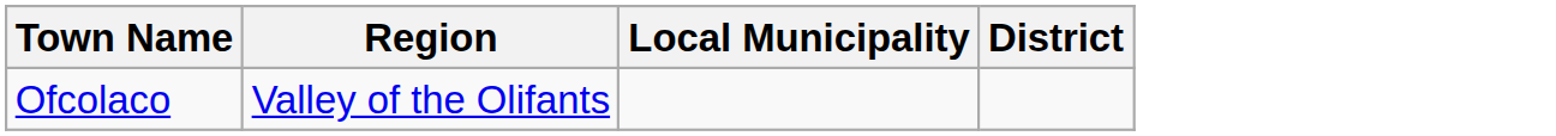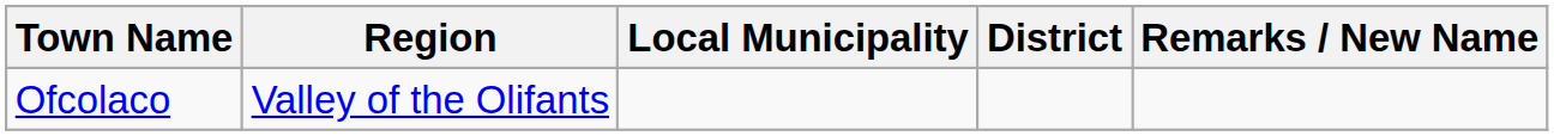+ column: Remarks / New Name
